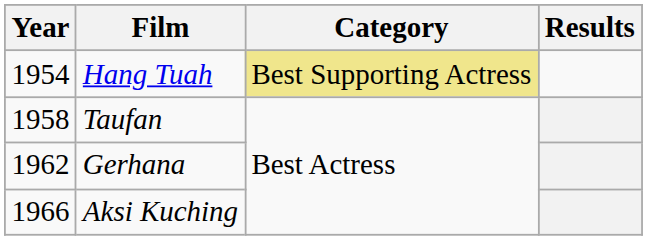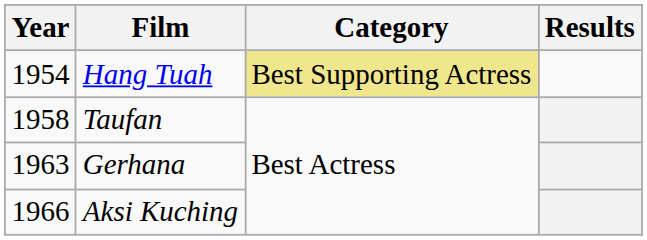Gerhana | Year: 1962 -> 1963
